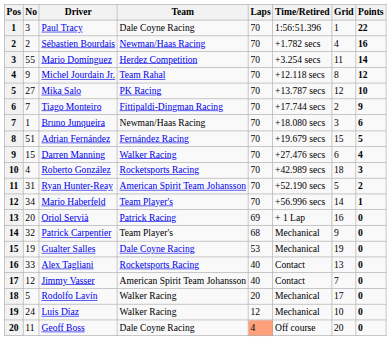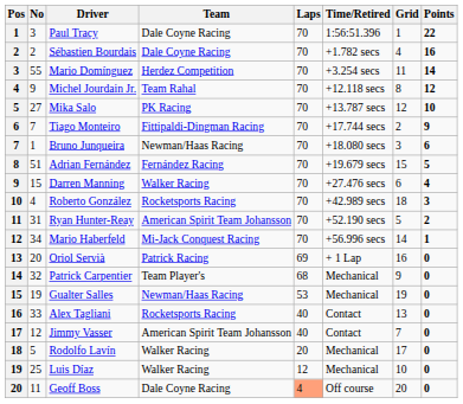Sébastien Bourdais | Team: Newman/Haas Racing -> Dale Coyne Racing
Mario Haberfeld | Team: Team Player's -> Mi-Jack Conquest Racing
Gualter Salles | Team: Dale Coyne Racing -> Newman/Haas Racing
Luis Díaz | No: 24 -> 25
